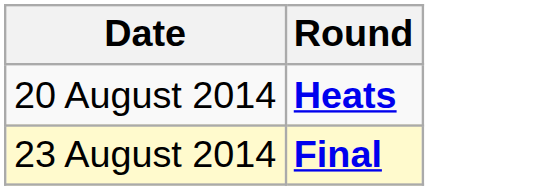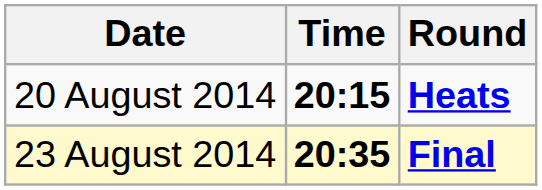+ column: Time | 20:15 | 20:35
